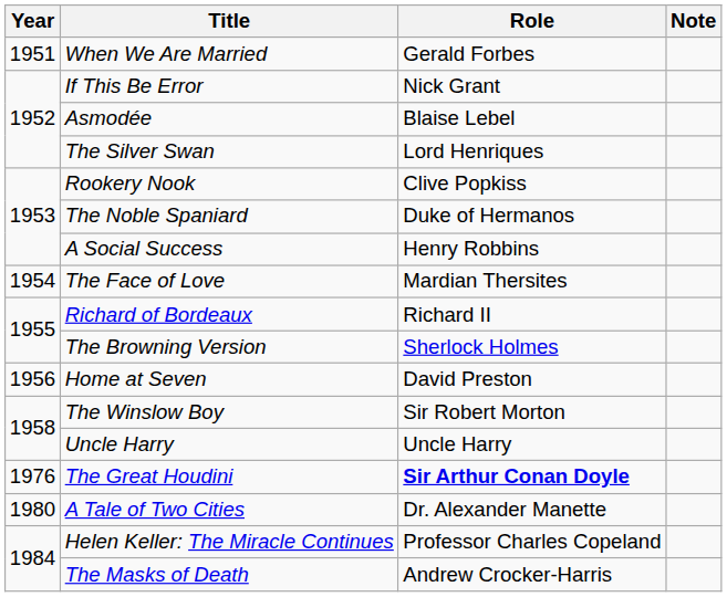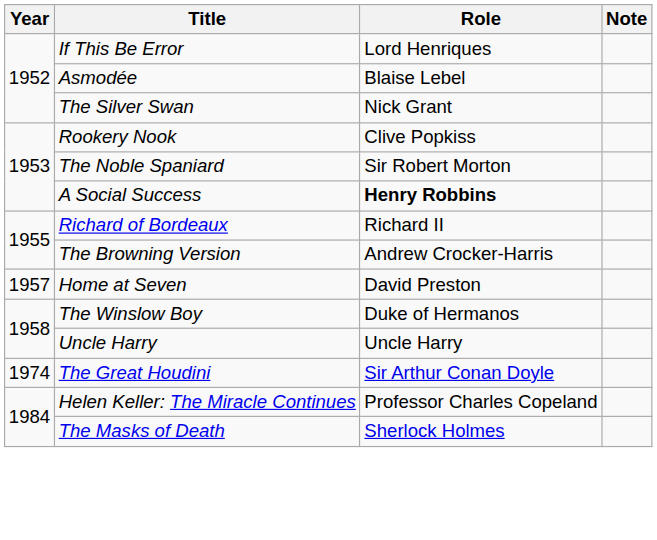- row: 1951 | When We Are Married | Gerald Forbes
If This Be Error | Role: Nick Grant -> Lord Henriques
The Silver Swan | Role: Lord Henriques -> Nick Grant
The Noble Spaniard | Role: Duke of Hermanos -> Sir Robert Morton
A Social Success | Role: normal -> bold
- row: 1954 | The Face of Love | Mardian Thersites
The Browning Version | Role: Sherlock Holmes -> Andrew Crocker-Harris
Home at Seven | Year: 1956 -> 1957
The Winslow Boy | Role: Sir Robert Morton -> Duke of Hermanos
The Great Houdini | Year: 1976 -> 1974
The Great Houdini | Role: bold -> normal
- row: 1980 | A Tale of Two Cities | Dr. Alexander Manette
The Masks of Death | Role: Andrew Crocker-Harris -> Sherlock Holmes
